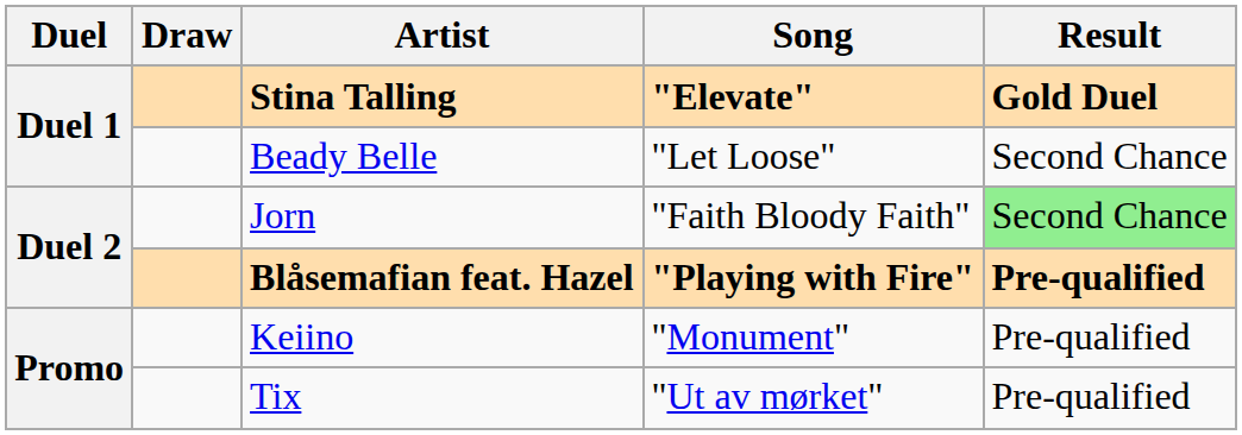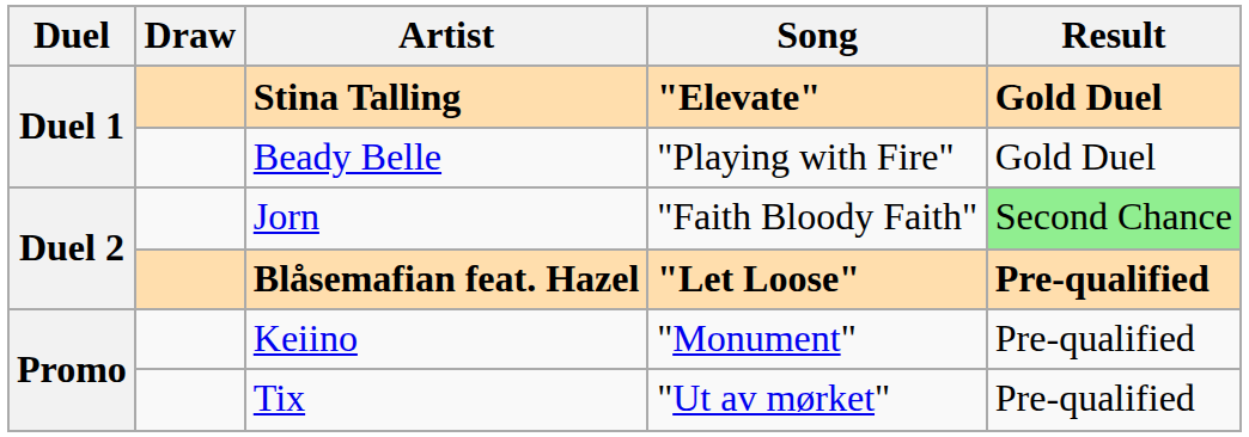Beady Belle | Song: "Let Loose" -> "Playing with Fire"
Beady Belle | Result: Second Chance -> Gold Duel
Blåsemafian feat. Hazel | Song: "Playing with Fire" -> "Let Loose"
